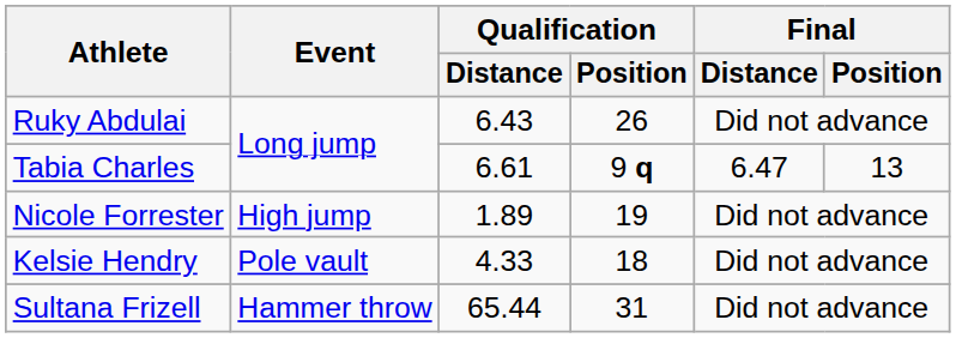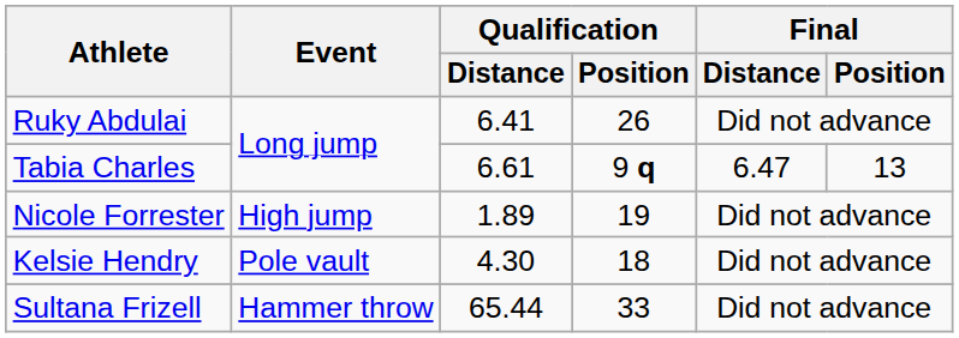Ruky Abdulai | Qualification / Distance: 6.43 -> 6.41
Kelsie Hendry | Qualification / Distance: 4.33 -> 4.30
Sultana Frizell | Qualification / Position: 31 -> 33
